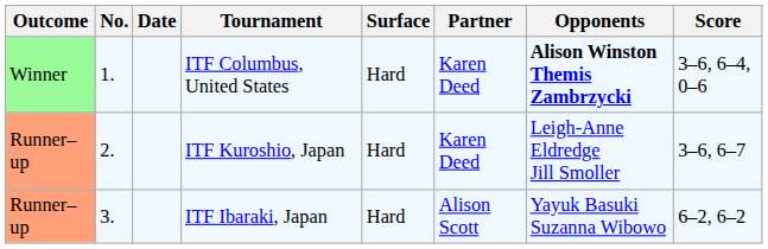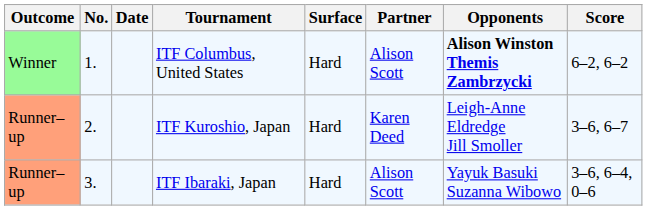ITF Columbus, United States | Partner: Karen Deed -> Alison Scott
ITF Columbus, United States | Score: 3–6, 6–4, 0–6 -> 6–2, 6–2
ITF Ibaraki, Japan | Score: 6–2, 6–2 -> 3–6, 6–4, 0–6
